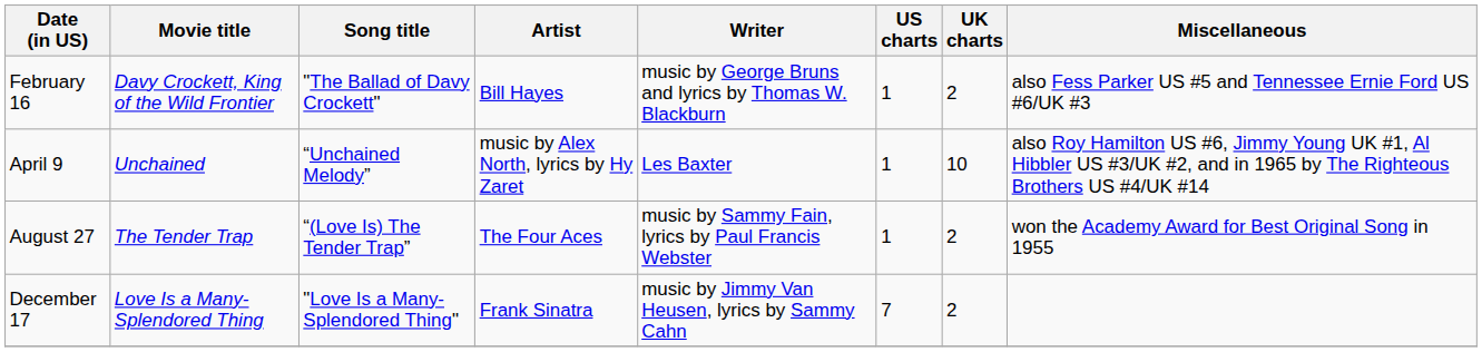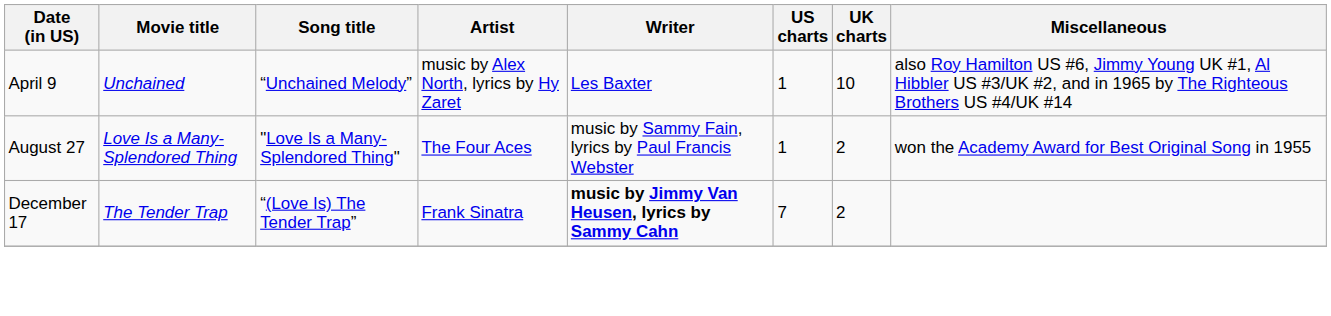- row: February 16 | Davy Crockett, King of the Wild Frontier | "The Ballad of Davy Crockett" | Bill Hayes | music by George Bruns and lyrics by Thomas W. Blackburn | 1 | 2 | also Fess Parker US #5 and Tennessee Ernie Ford US #6/UK #3
August 27 | Movie title: The Tender Trap -> Love Is a Many-Splendored Thing
August 27 | Song title: “(Love Is) The Tender Trap” -> "Love Is a Many-Splendored Thing"
December 17 | Movie title: Love Is a Many-Splendored Thing -> The Tender Trap
December 17 | Song title: "Love Is a Many-Splendored Thing" -> “(Love Is) The Tender Trap”
December 17 | Writer: normal -> bold
